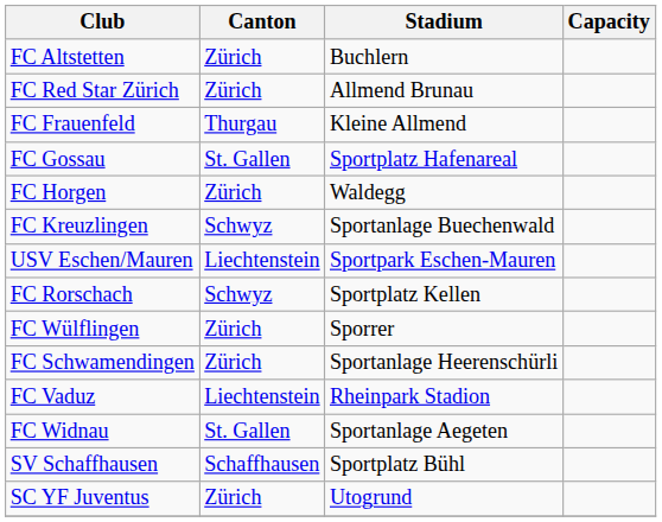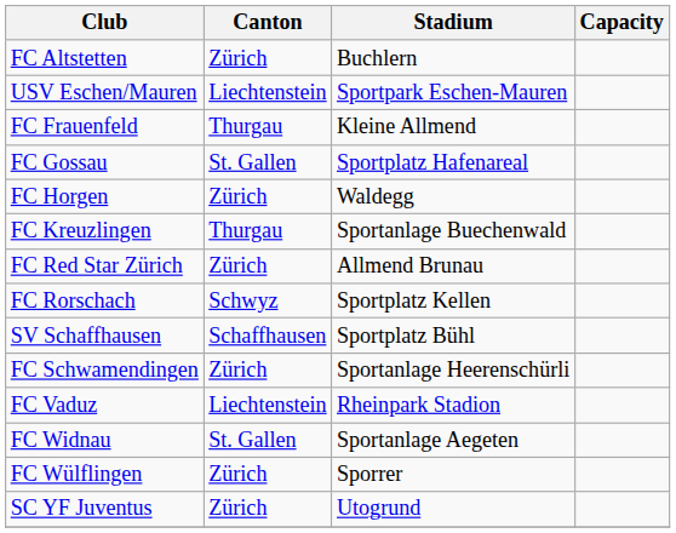rows swapped: USV Eschen/Mauren <-> FC Red Star Zürich
FC Kreuzlingen | Canton: Schwyz -> Thurgau
rows swapped: SV Schaffhausen <-> FC Wülflingen
